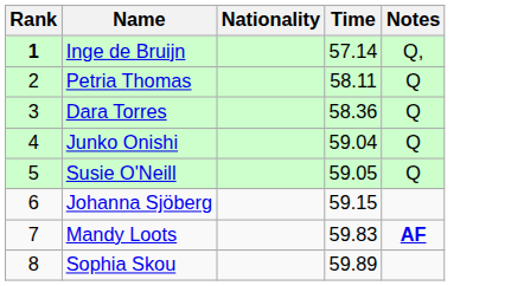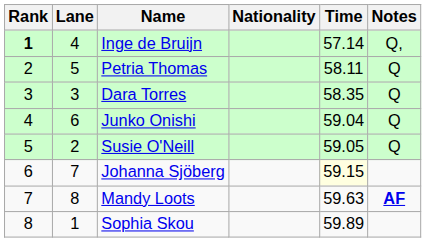+ column: Lane | 4 | 5 | 3 | 6 | 2 | 7 | 8 | 1
Dara Torres | Time: 58.36 -> 58.35
Johanna Sjöberg | Time: no background -> lightyellow background
Mandy Loots | Time: 59.83 -> 59.63
